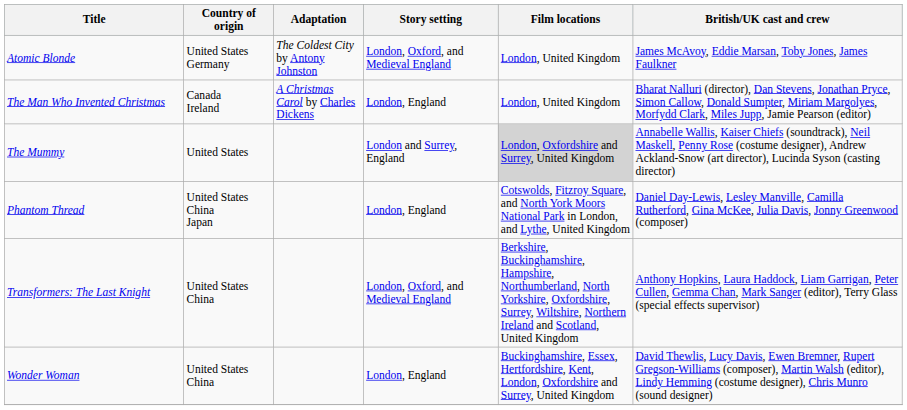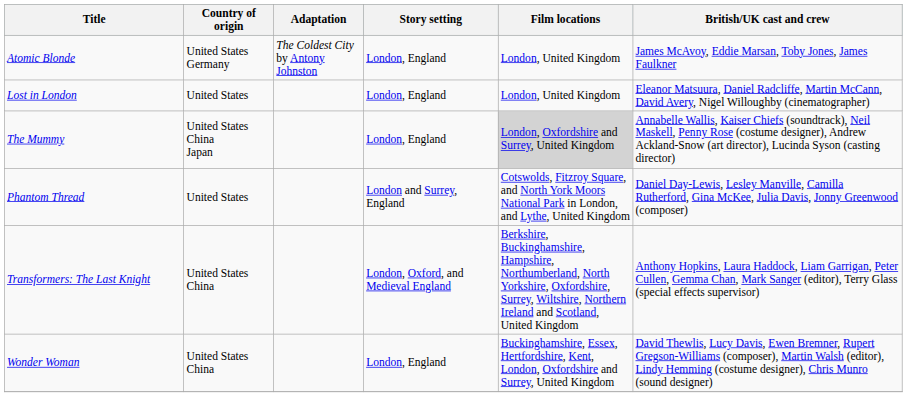Atomic Blonde | Story setting: London, Oxford, and Medieval England -> London, England
+ row: Lost in London | United States | London, England | London, United Kingdom | Eleanor Matsuura, Daniel Radcliffe, Martin McCann, David Avery, Nigel Willoughby (cinematographer)
- row: The Man Who Invented Christmas | Canada Ireland | A Christmas Carol by Charles Dickens | London, England | London, United Kingdom | Bharat Nalluri (director), Dan Stevens, Jonathan Pryce, Simon Callow, Donald Sumpter, Miriam Margolyes, Morfydd Clark, Miles Jupp, Jamie Pearson (editor)
The Mummy | Country of origin: United States -> United States China Japan
The Mummy | Story setting: London and Surrey, England -> London, England
Phantom Thread | Country of origin: United States China Japan -> United States
Phantom Thread | Story setting: London, England -> London and Surrey, England
